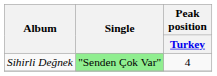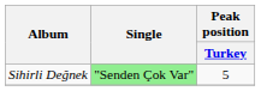Sihirli Değnek | Peak position / Turkey: 4 -> 5
